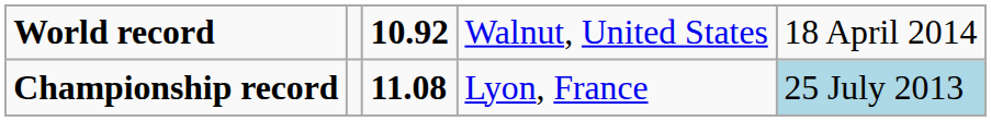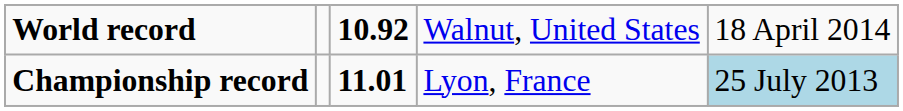Championship record | column 3: 11.08 -> 11.01
